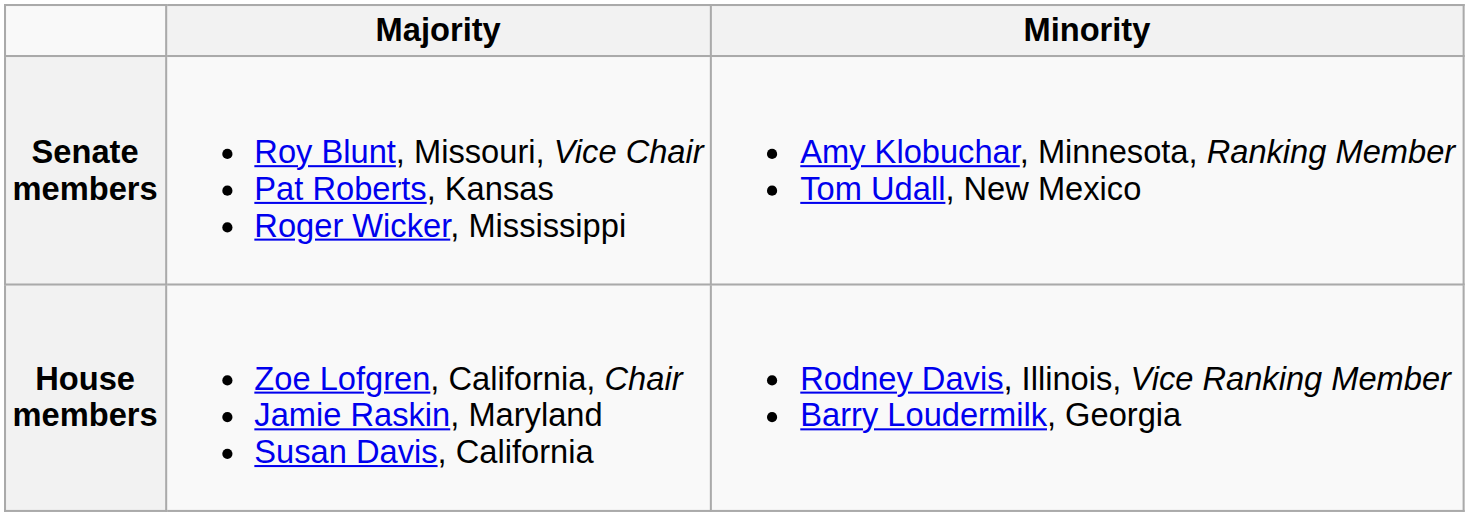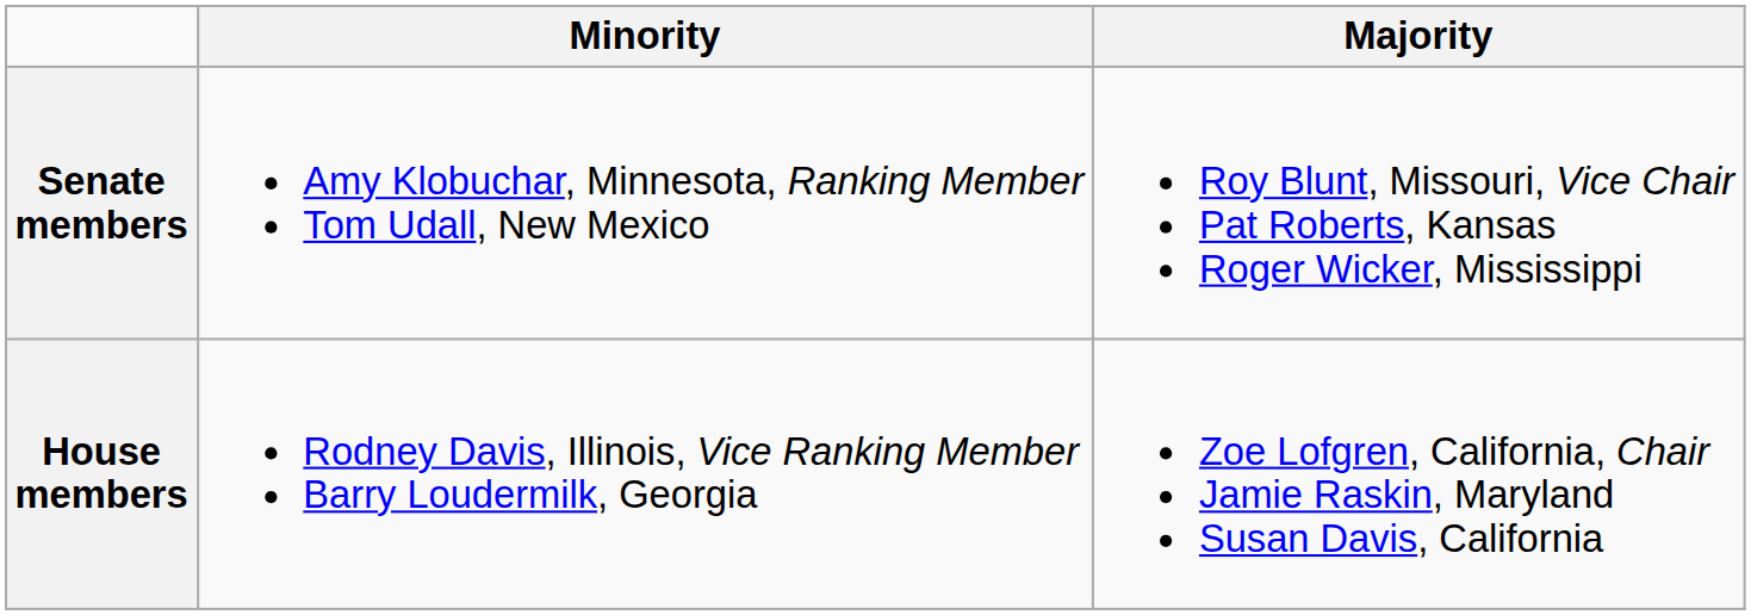columns swapped: Majority <-> Minority
